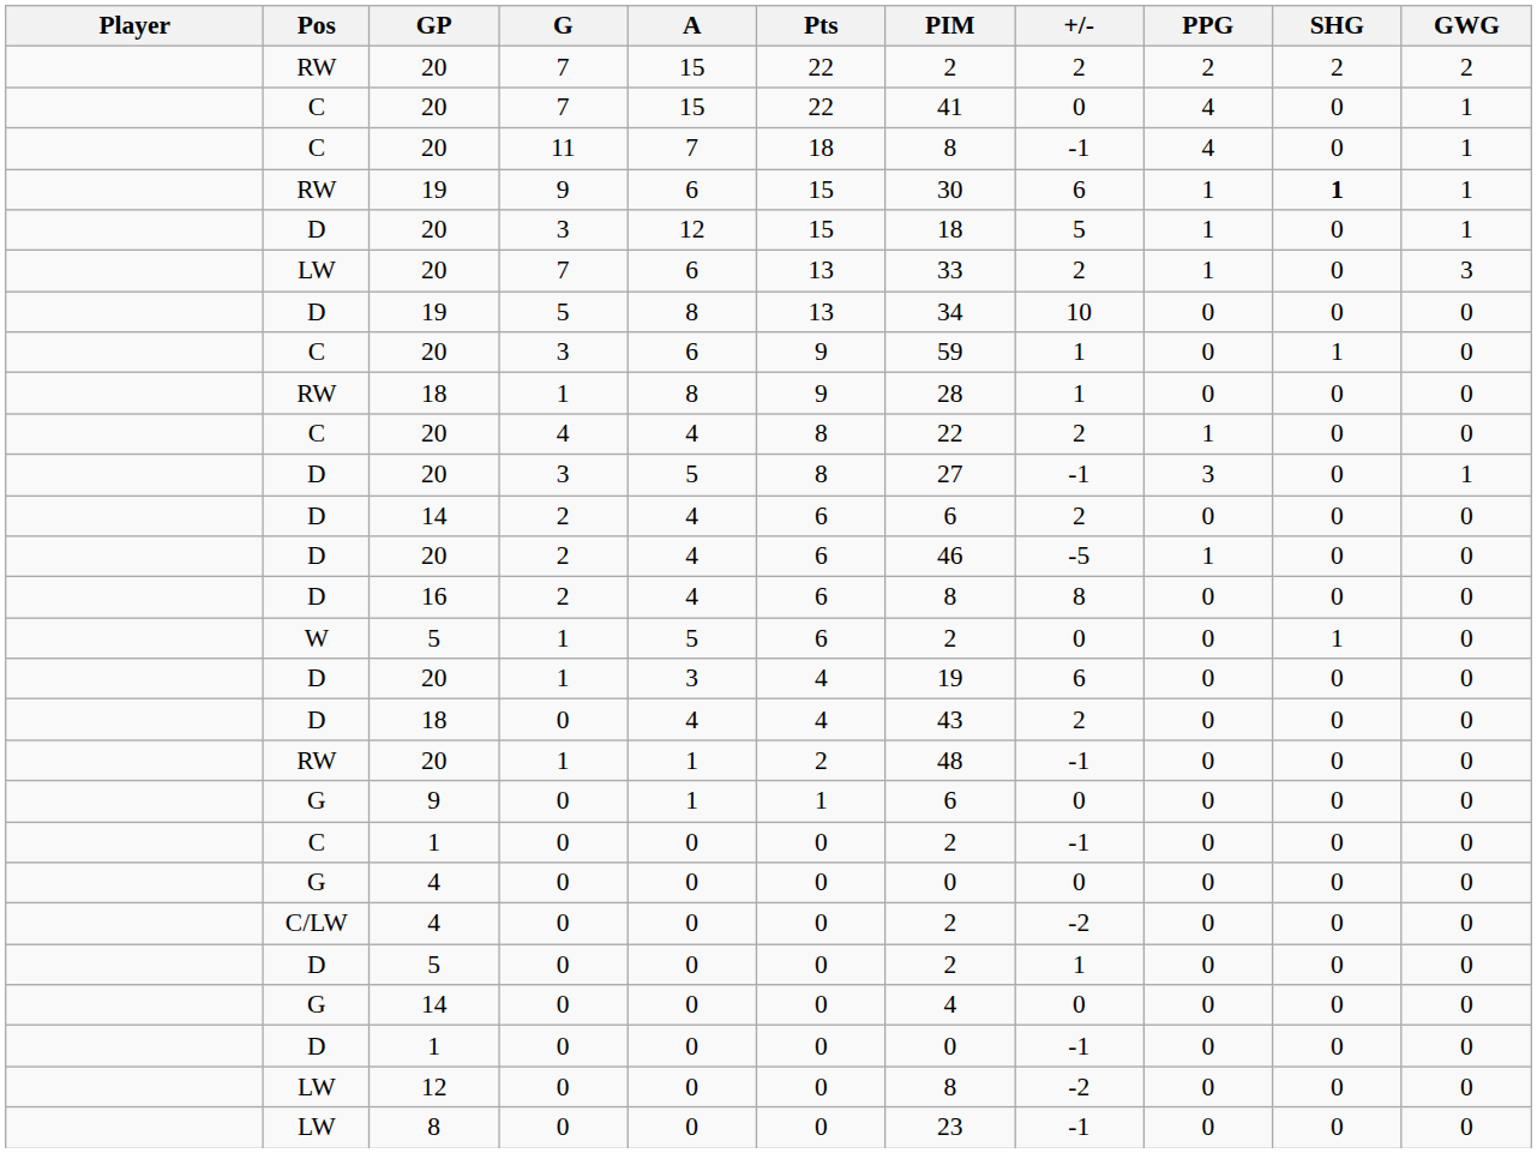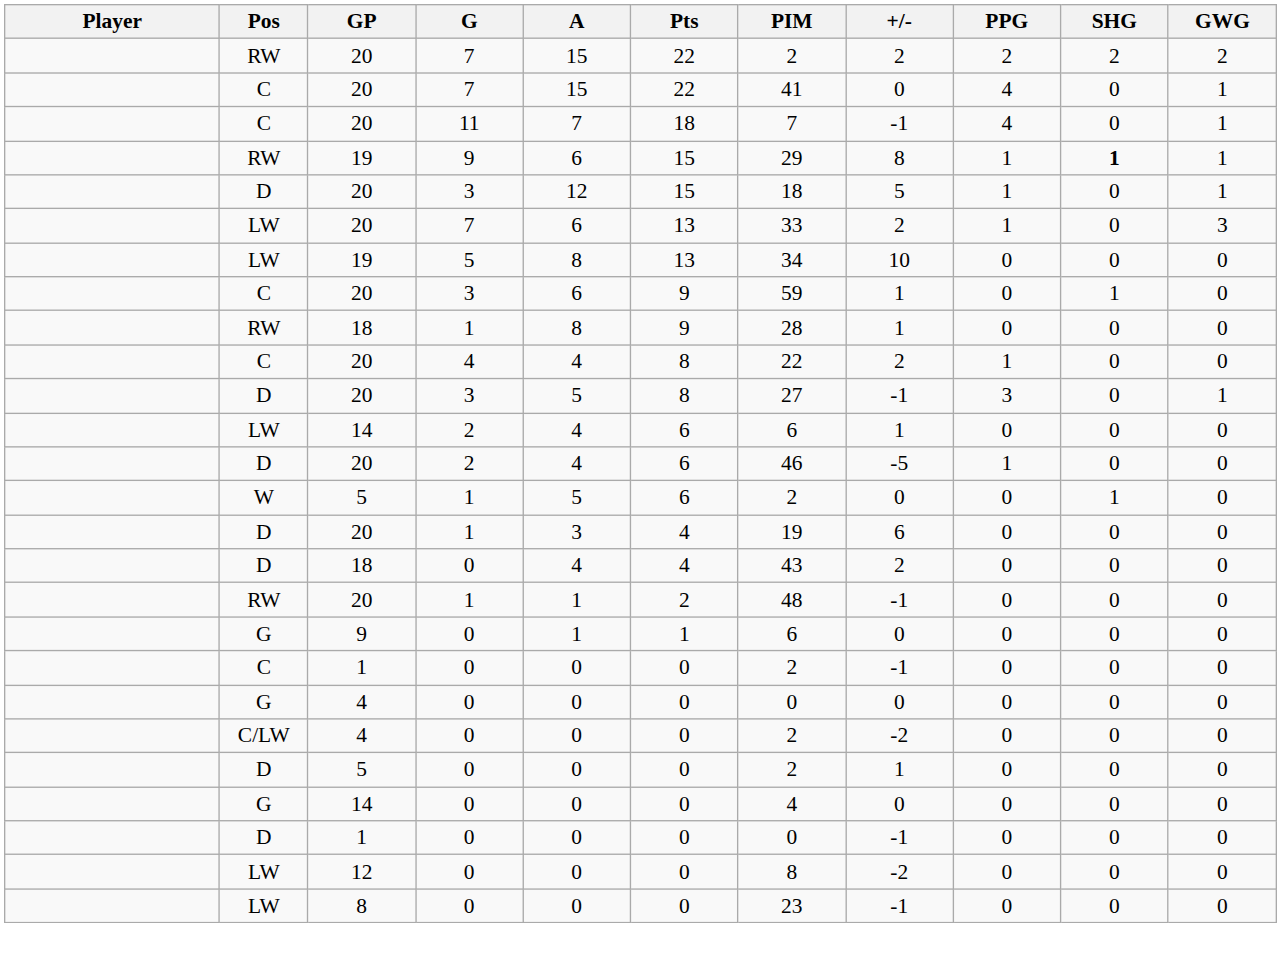20 / 11 | PIM: 8 -> 7
19 / 9 | PIM: 30 -> 29
19 / 9 | +/-: 6 -> 8
19 / 5 | Pos: D -> LW
14 / 2 | Pos: D -> LW
14 / 2 | +/-: 2 -> 1
- row: D | 16 | 2 | 4 | 6 | 8 | 8 | 0 | 0 | 0
